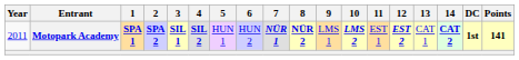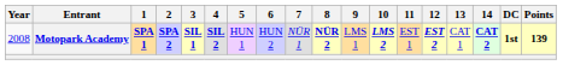Motopark Academy | Year: 2011 -> 2008
Motopark Academy | 7: bold -> normal
Motopark Academy | Points: 141 -> 139
